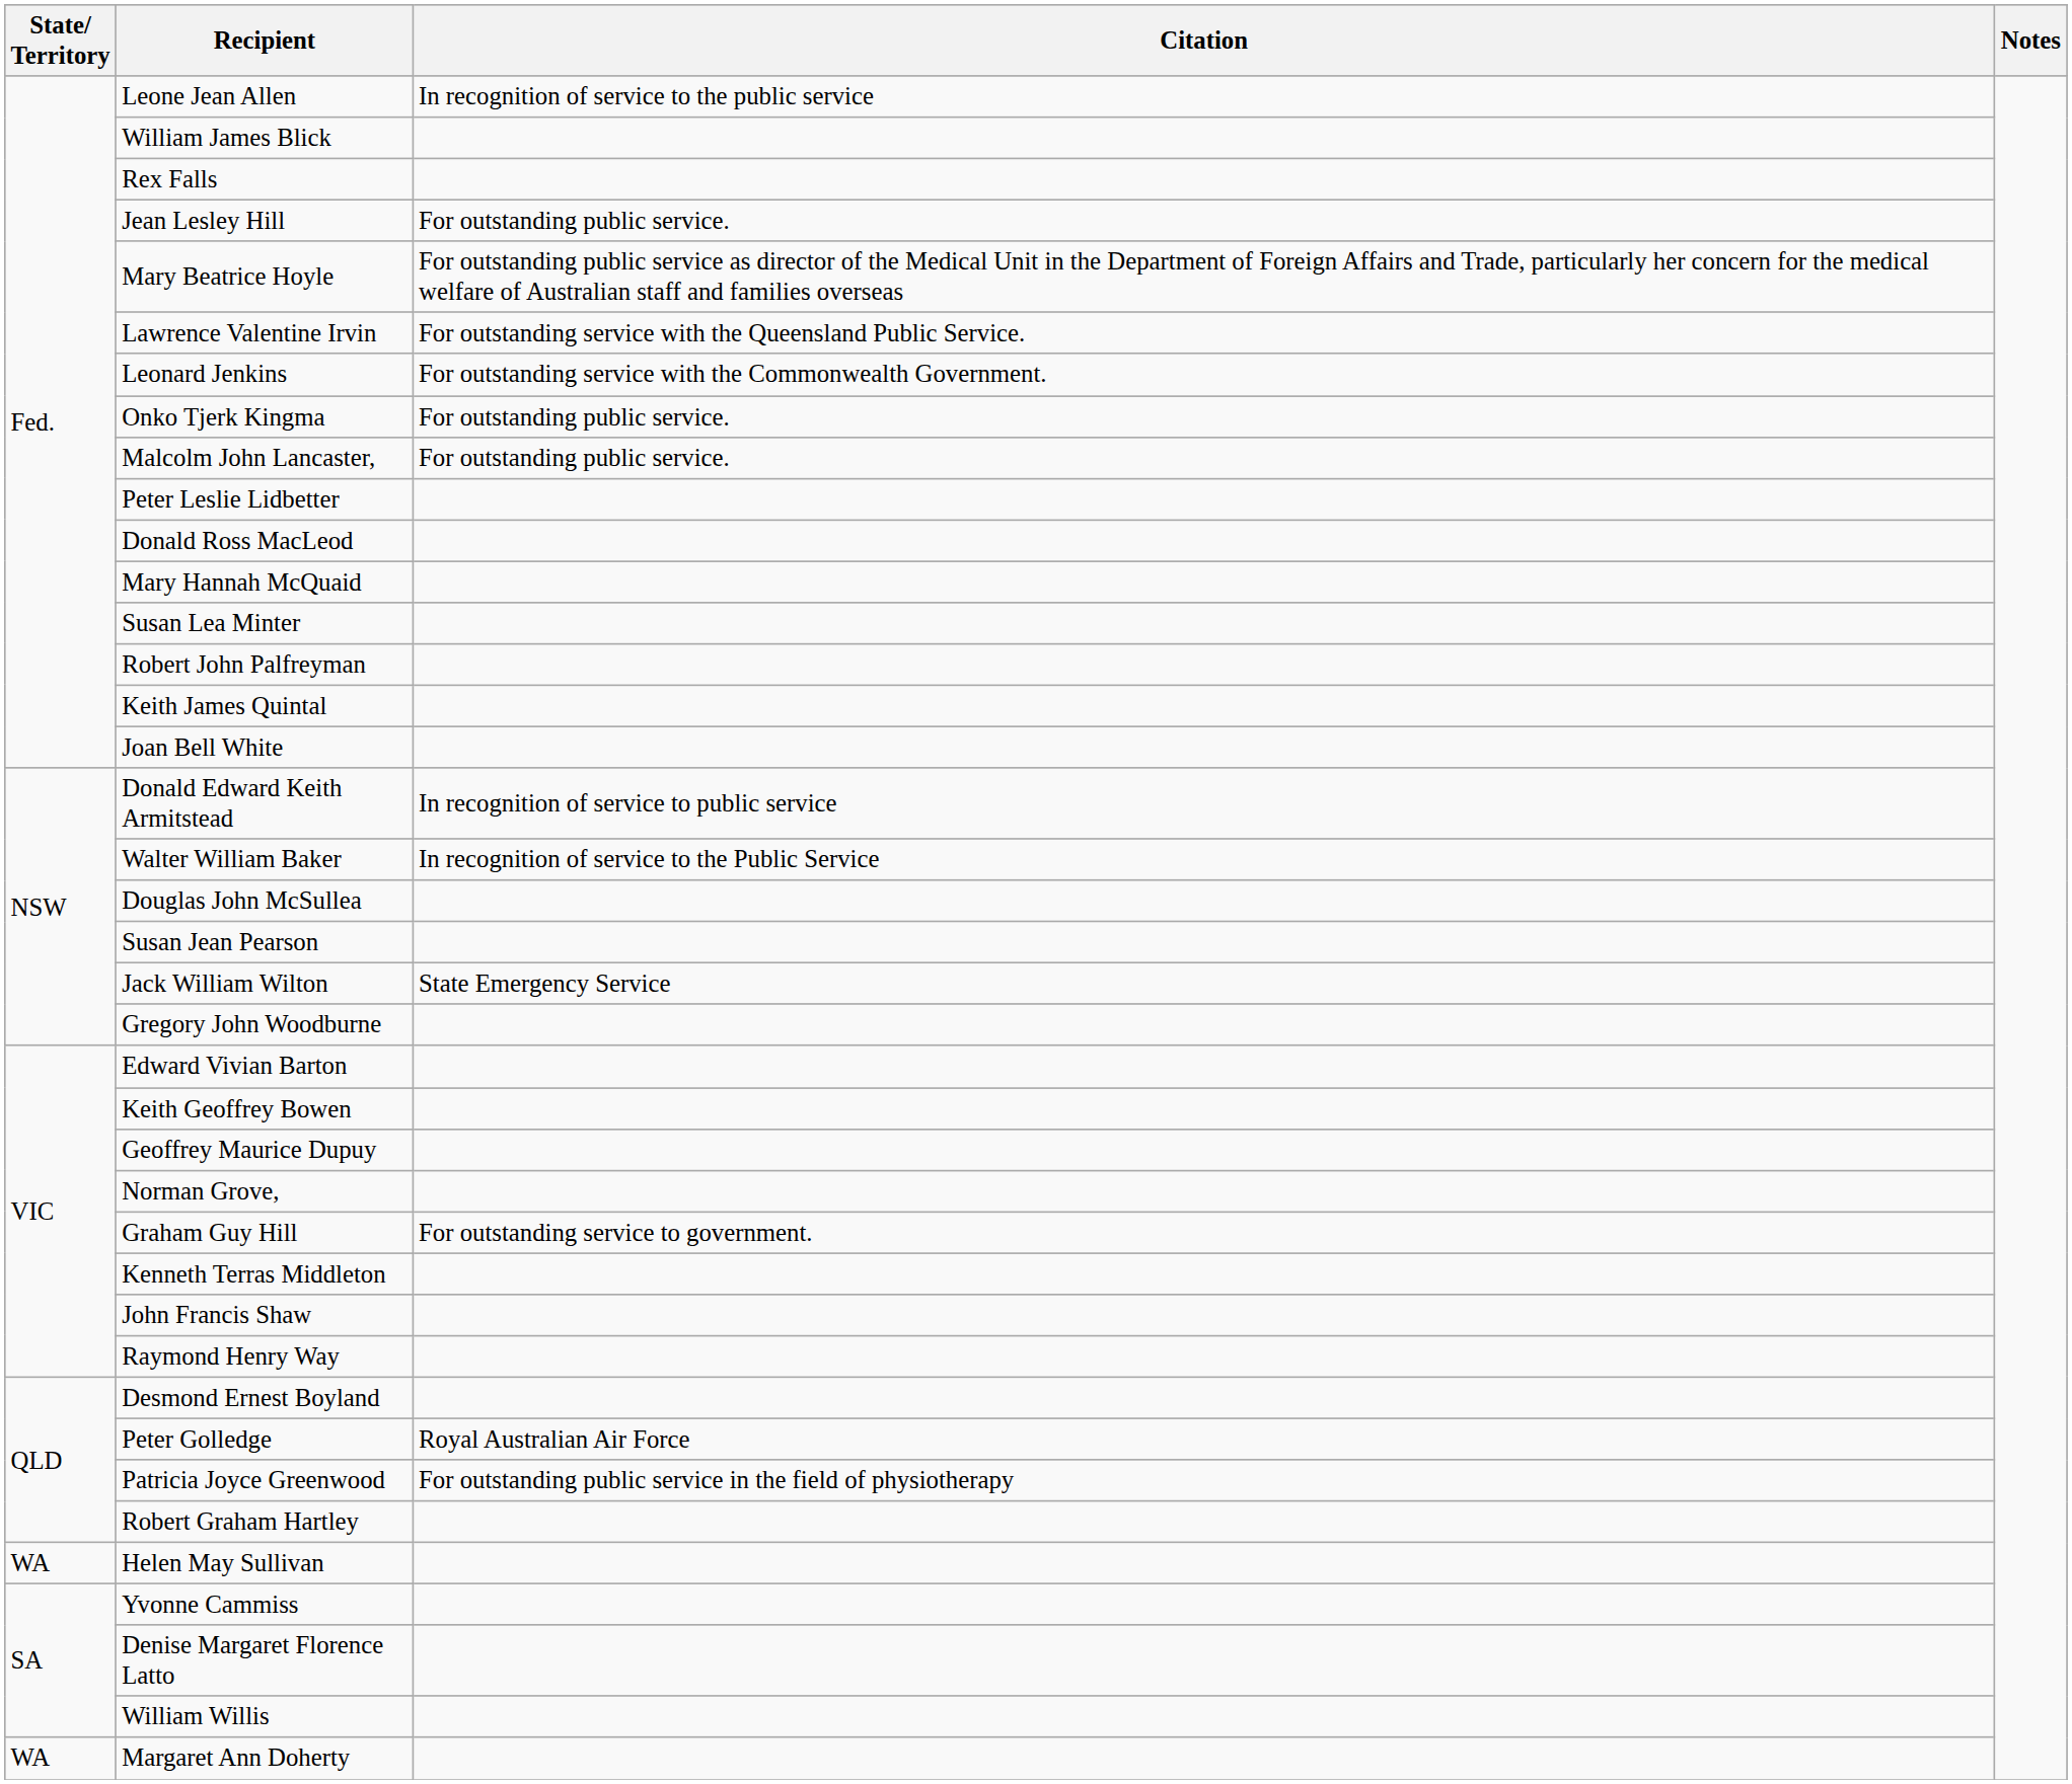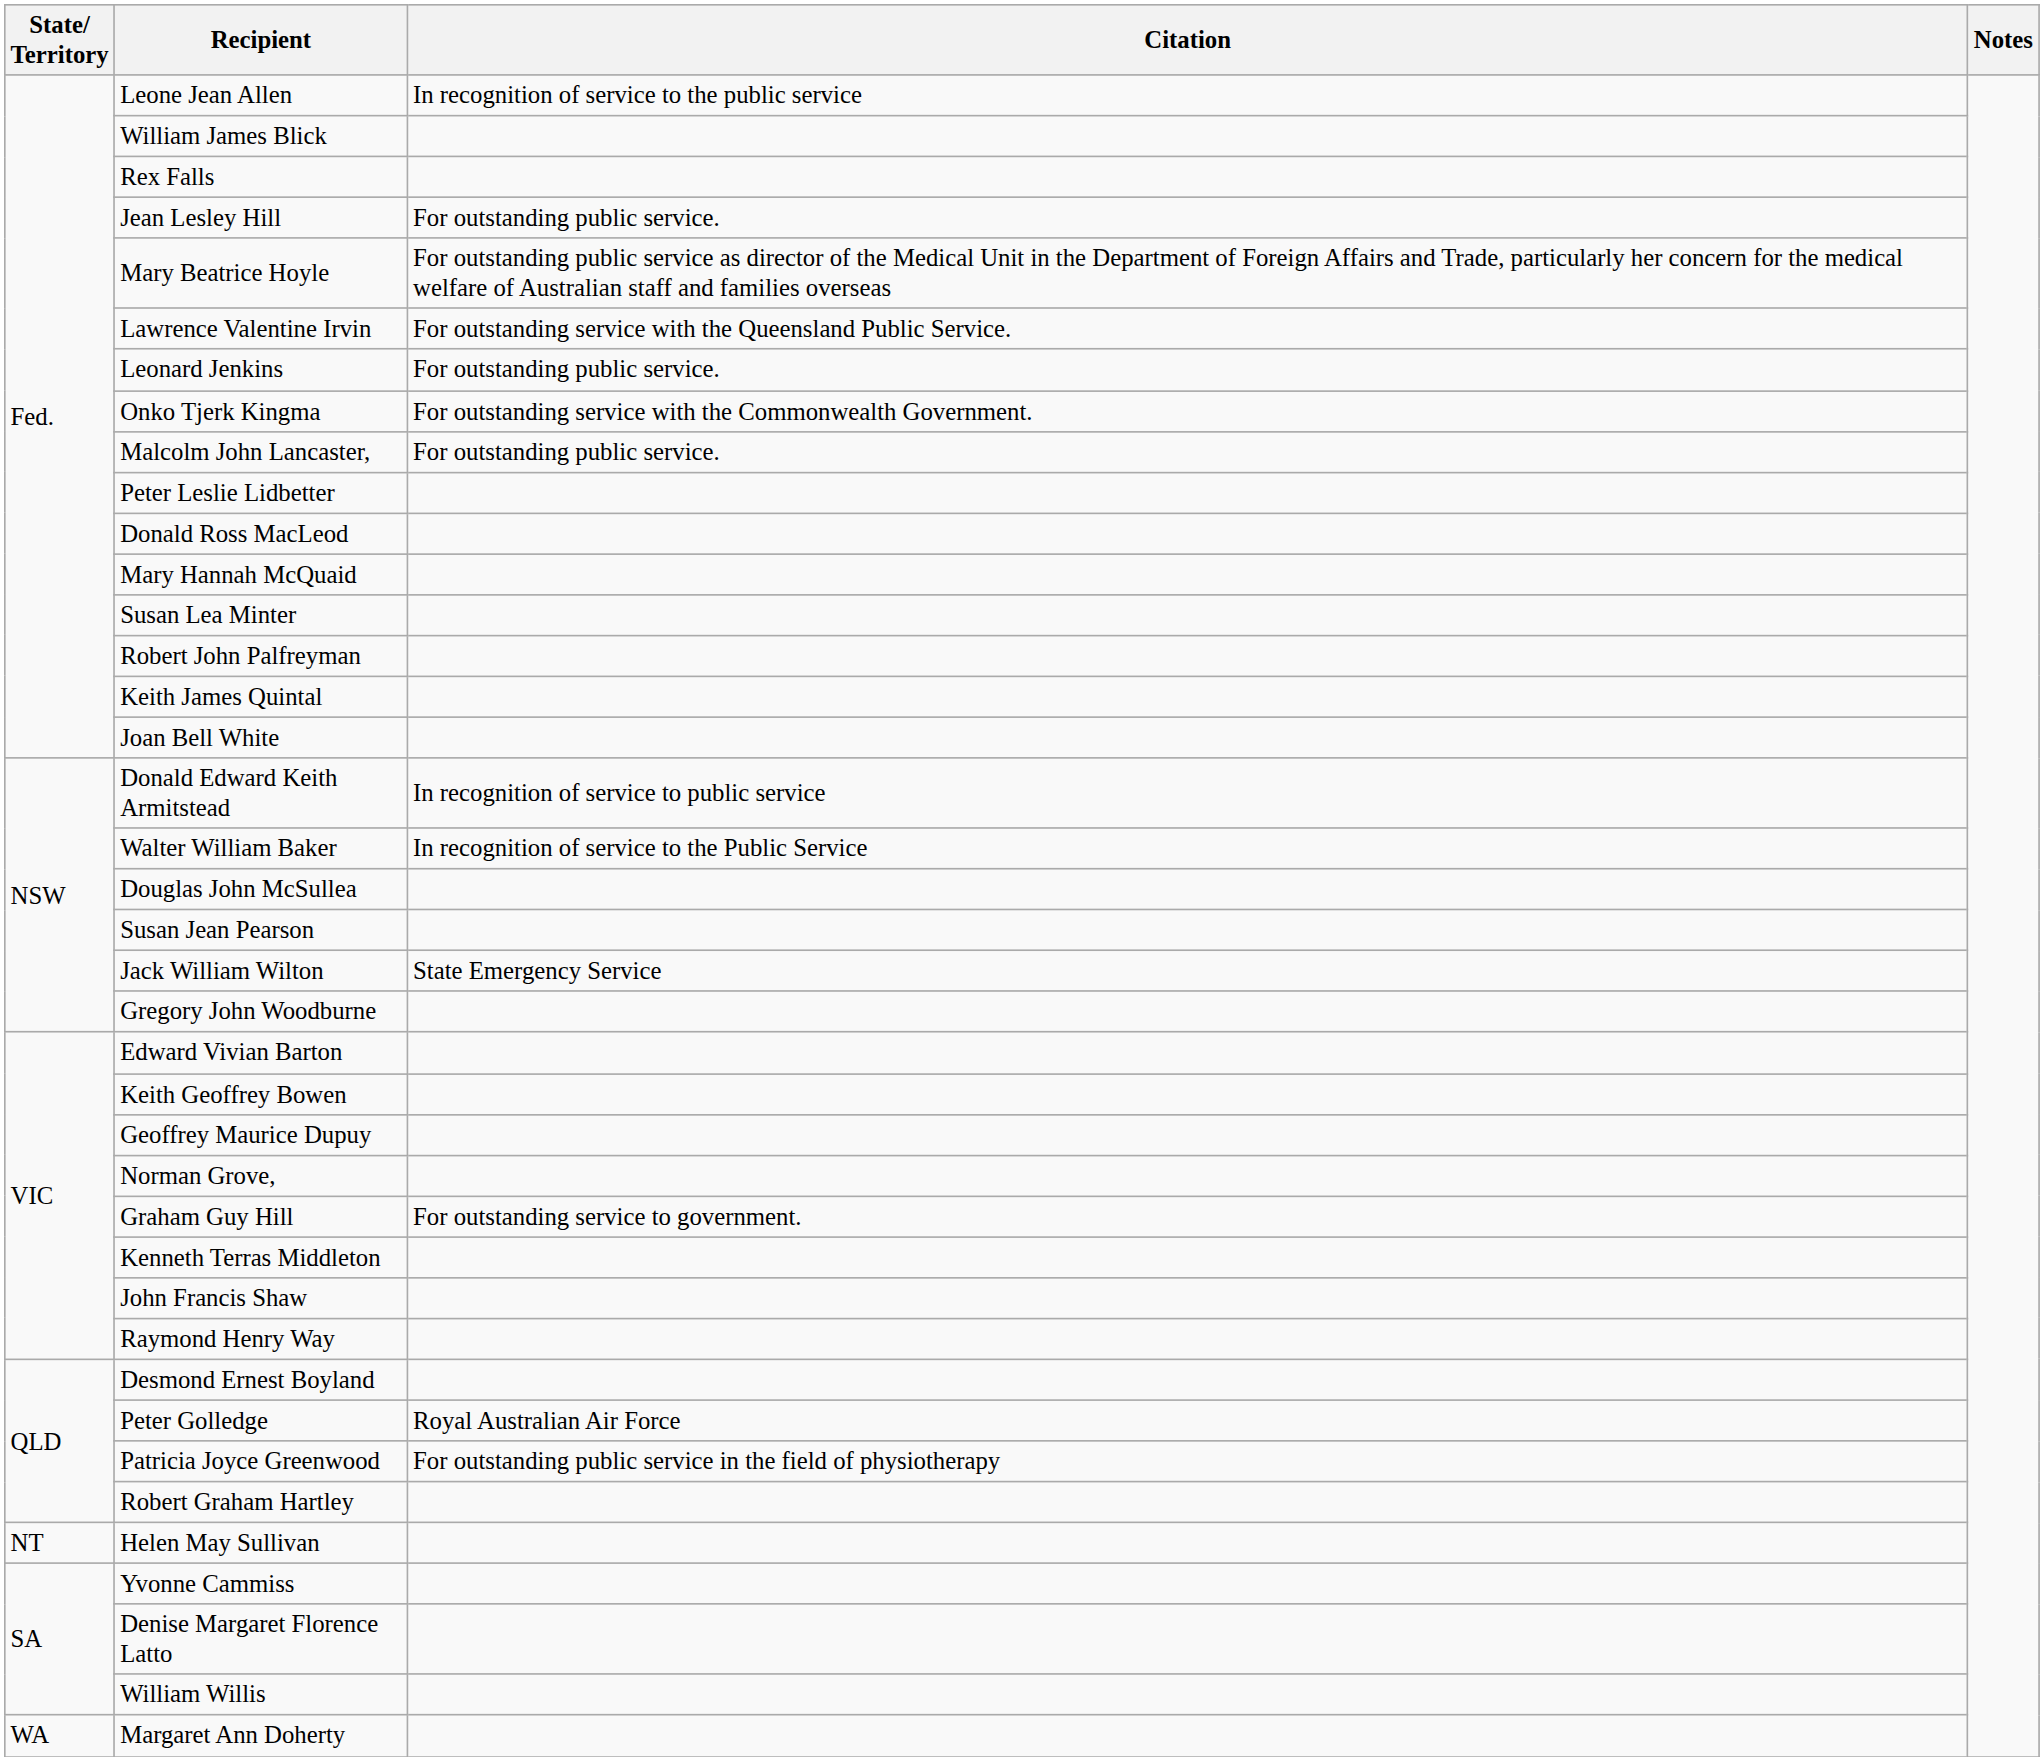Leonard Jenkins | Citation: For outstanding service with the Commonwealth Government. -> For outstanding public service.
Onko Tjerk Kingma | Citation: For outstanding public service. -> For outstanding service with the Commonwealth Government.
Helen May Sullivan | State/ Territory: WA -> NT
